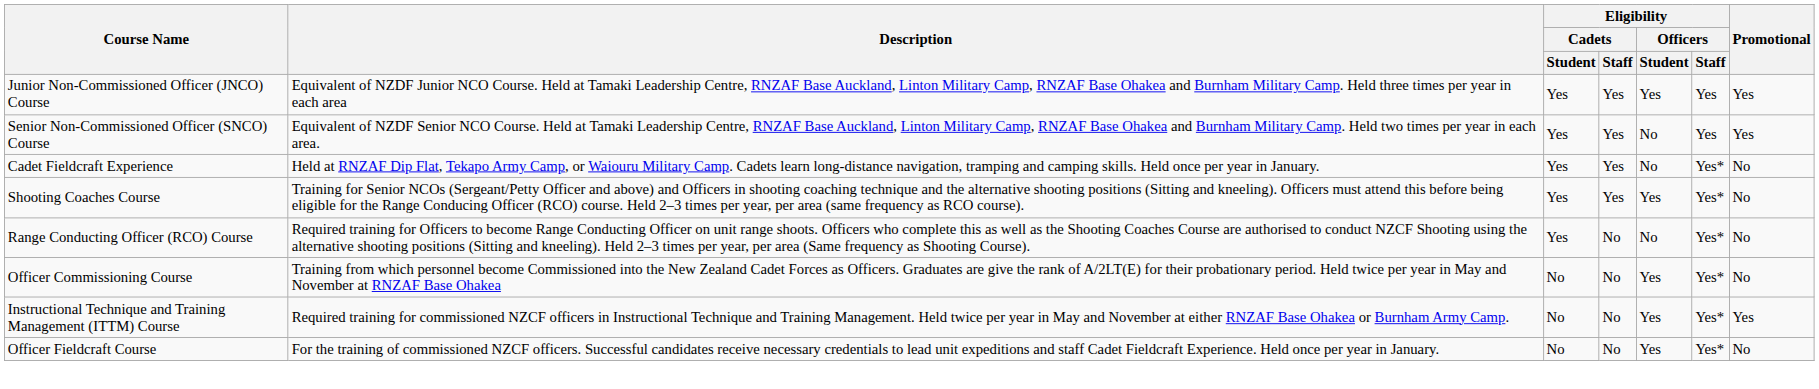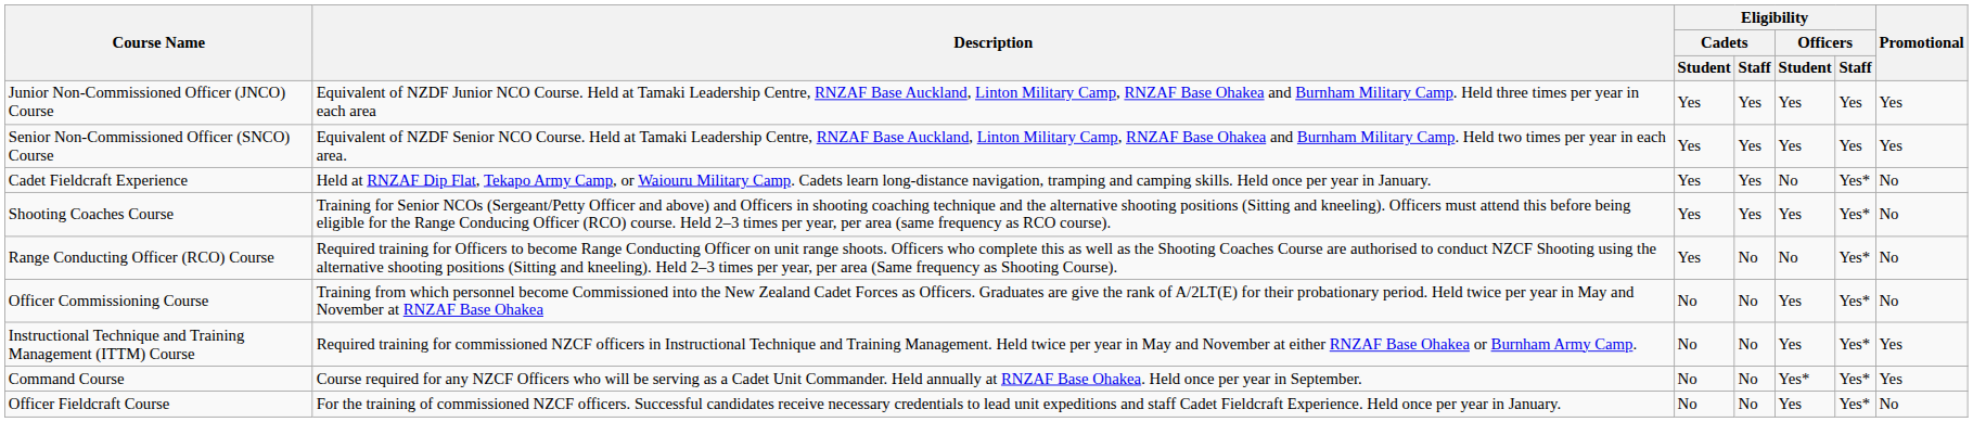Senior Non-Commissioned Officer (SNCO) Course | Eligibility / Officers / Student: No -> Yes
+ row: Command Course | Course required for any NZCF Officers who will be serving as a Cadet Unit Commander. Held annually at RNZAF Base Ohakea. Held once per year in September. | No | No | Yes* | Yes* | Yes
